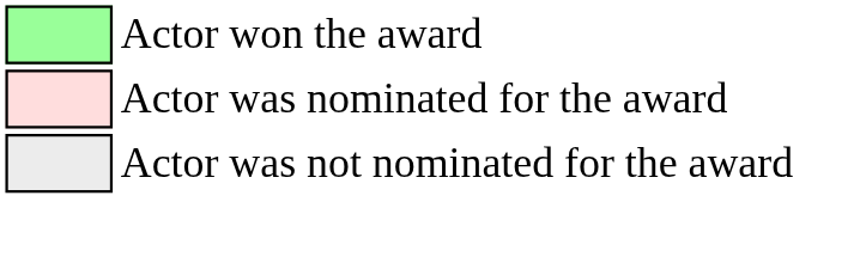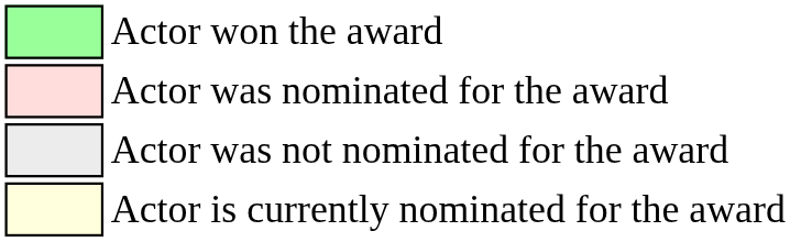+ row: Actor is currently nominated for the award
